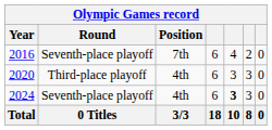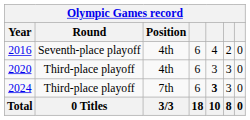2016 | Position: 7th -> 4th
2024 | Round: Seventh-place playoff -> Third-place playoff
2024 | Position: 4th -> 7th
